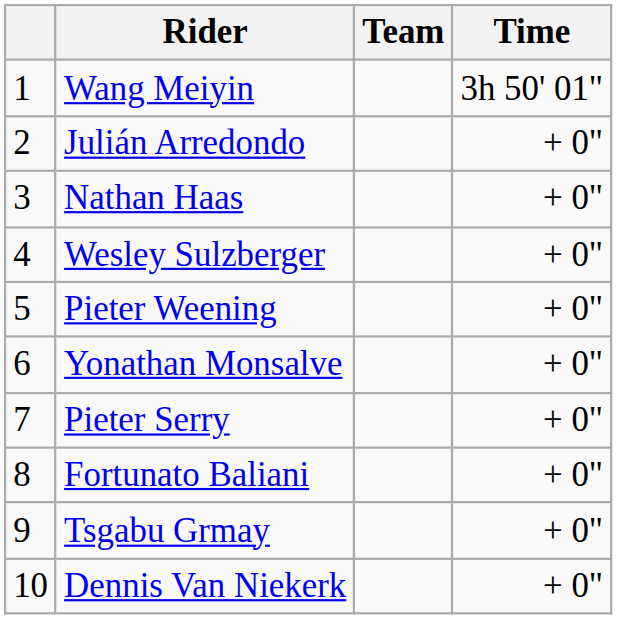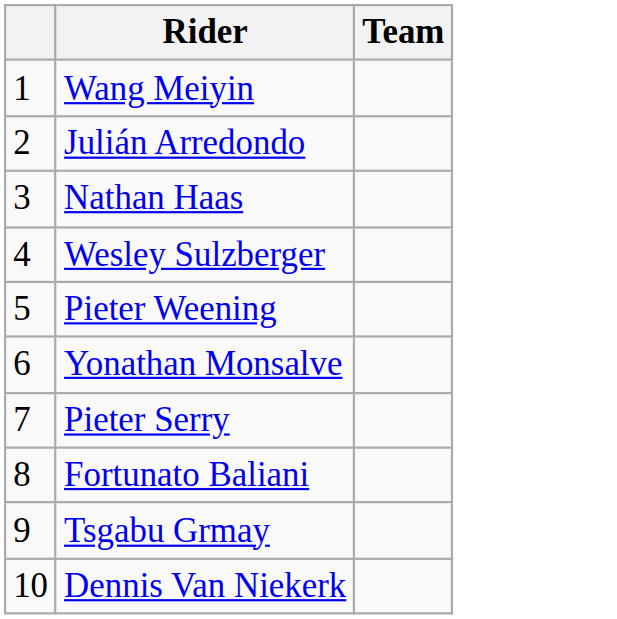- column: Time | 3h 50' 01" | + 0" | + 0" | + 0" | + 0" | + 0" | + 0" | + 0" | + 0" | + 0"
